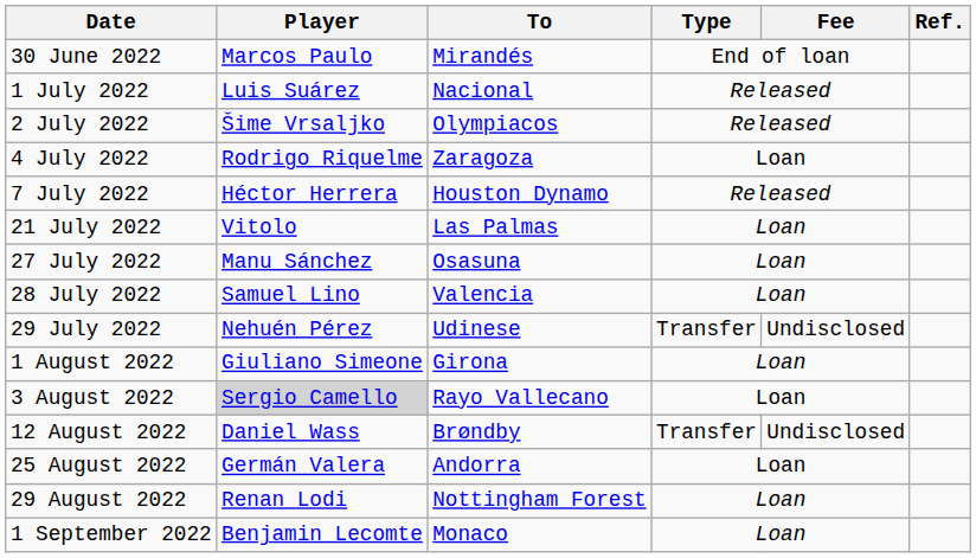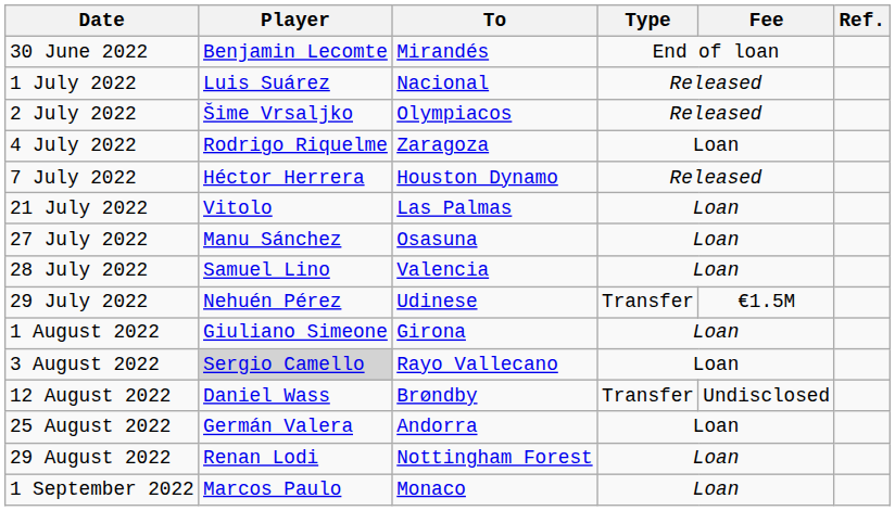30 June 2022 | Player: Marcos Paulo -> Benjamin Lecomte
29 July 2022 | Fee: Undisclosed -> €1.5M
1 September 2022 | Player: Benjamin Lecomte -> Marcos Paulo
